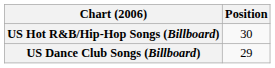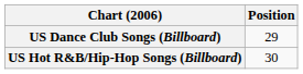rows swapped: US Dance Club Songs (Billboard) <-> US Hot R&B/Hip-Hop Songs (Billboard)
